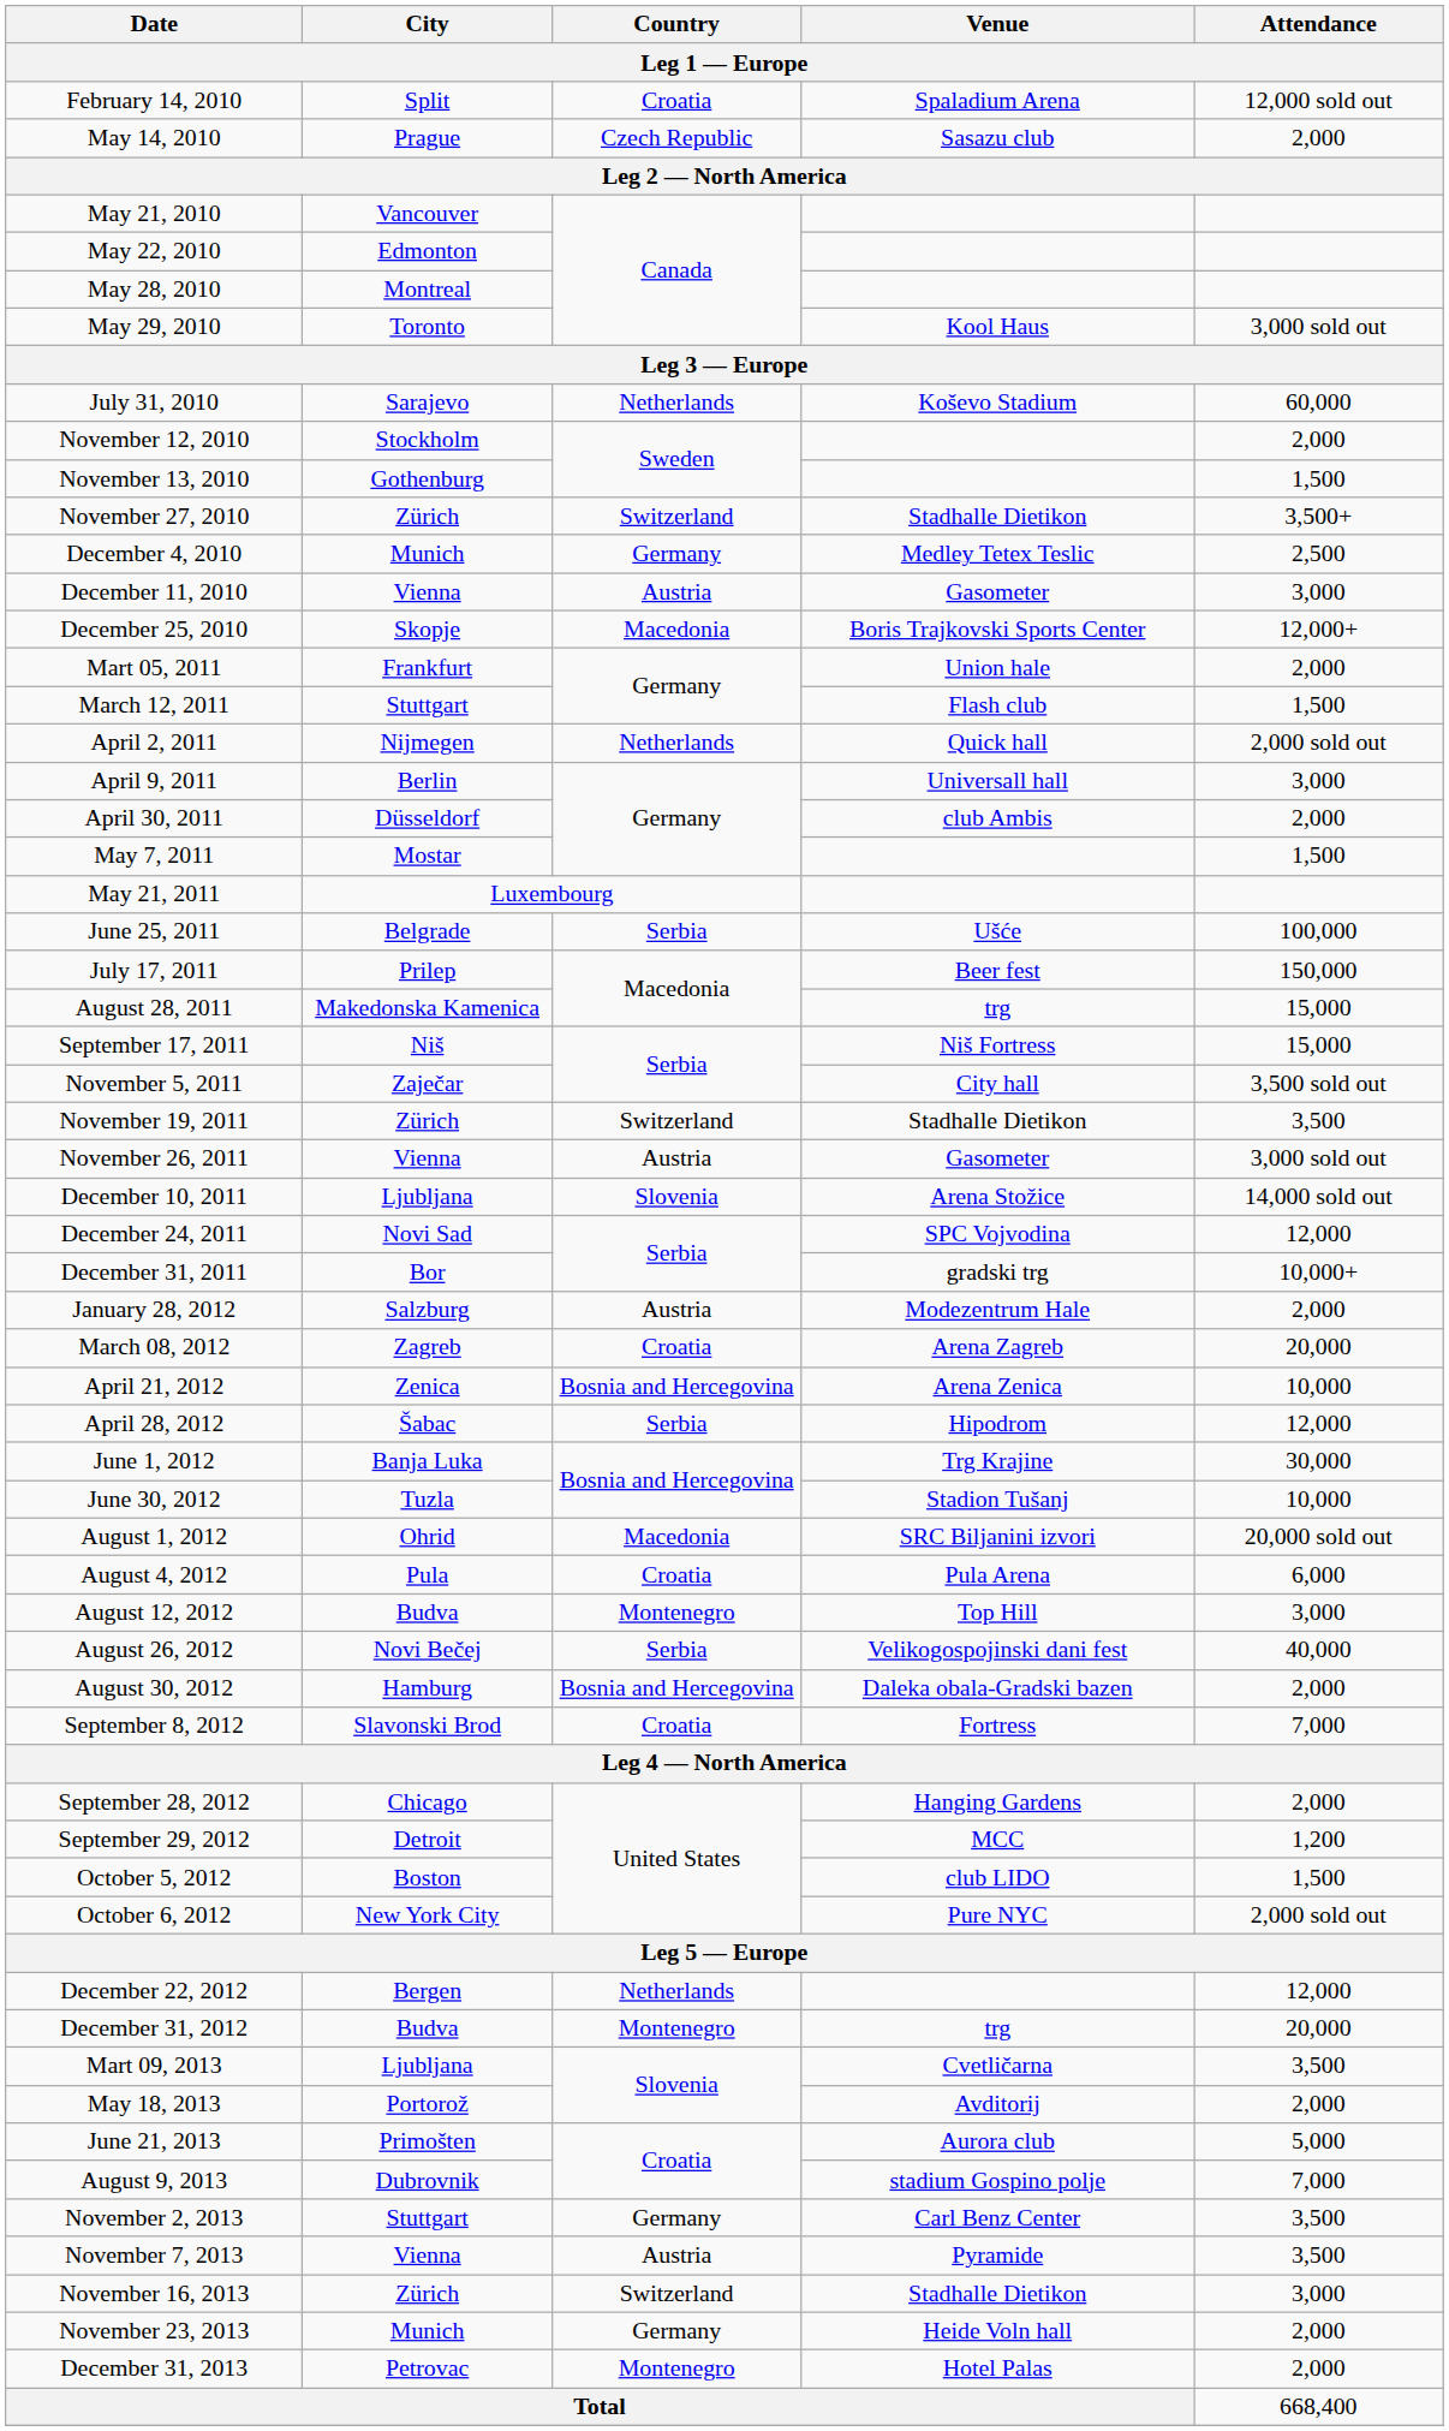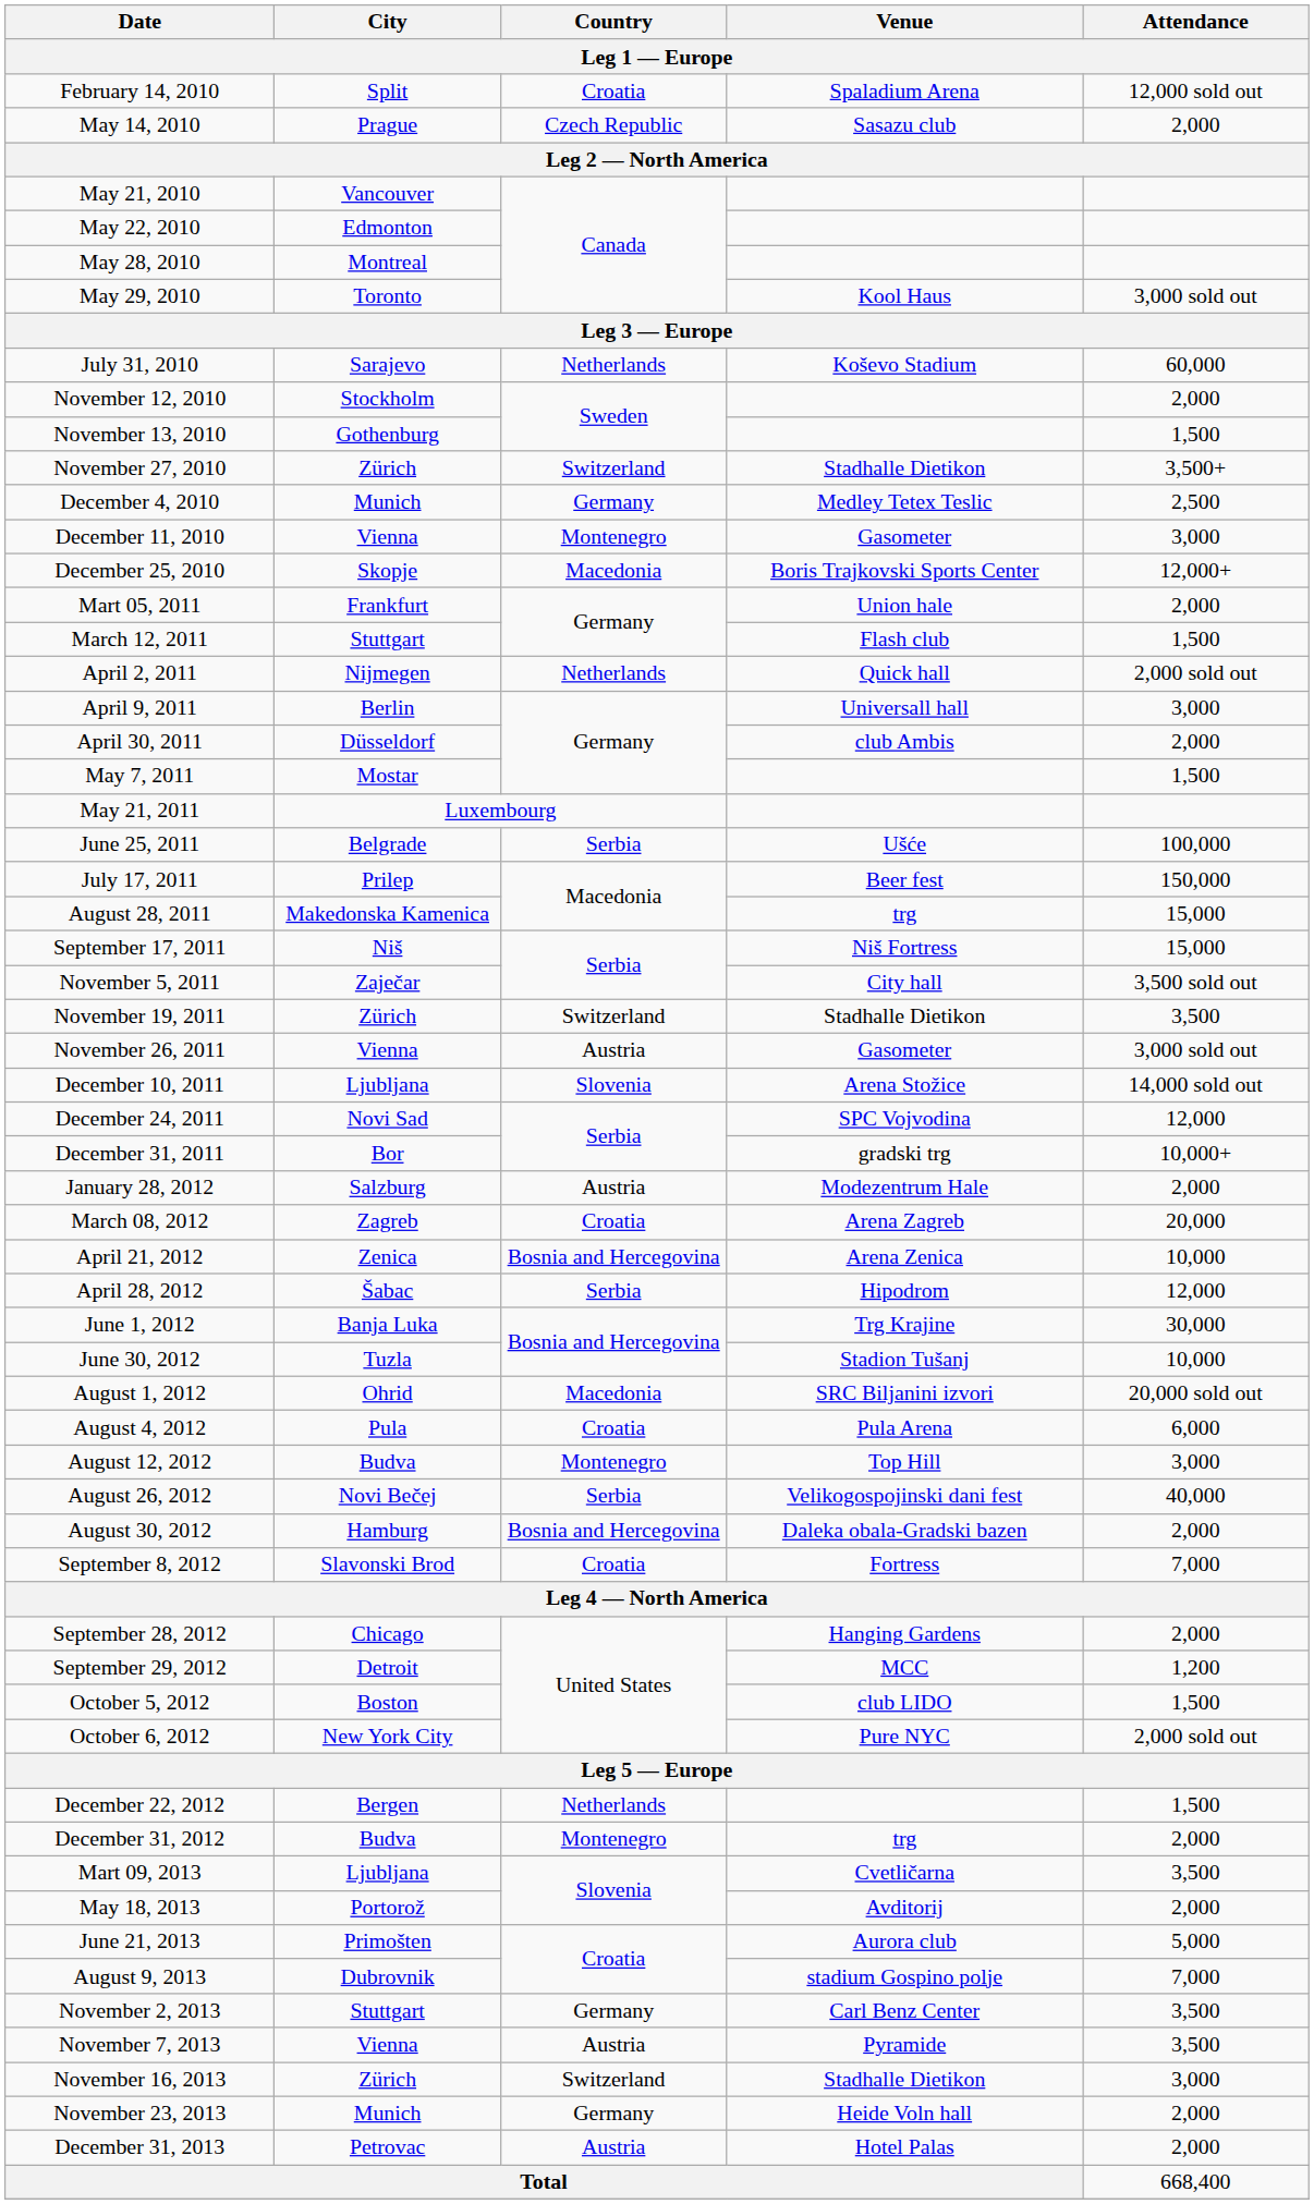December 11, 2010 | Country: Austria -> Montenegro
December 22, 2012 | Attendance: 12,000 -> 1,500
December 31, 2012 | Attendance: 20,000 -> 2,000
December 31, 2013 | Country: Montenegro -> Austria
